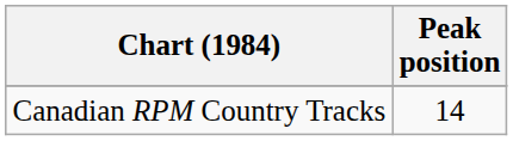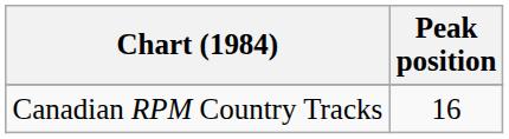Canadian RPM Country Tracks | Peak position: 14 -> 16
